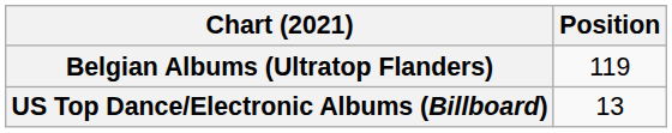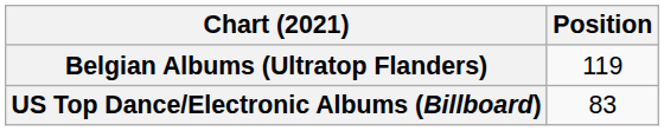US Top Dance/Electronic Albums (Billboard) | Position: 13 -> 83
